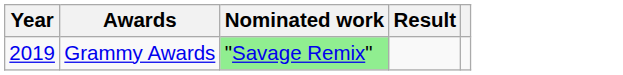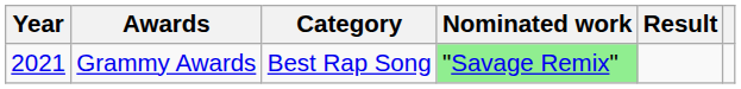+ column: Category | Best Rap Song
Grammy Awards | Year: 2019 -> 2021
